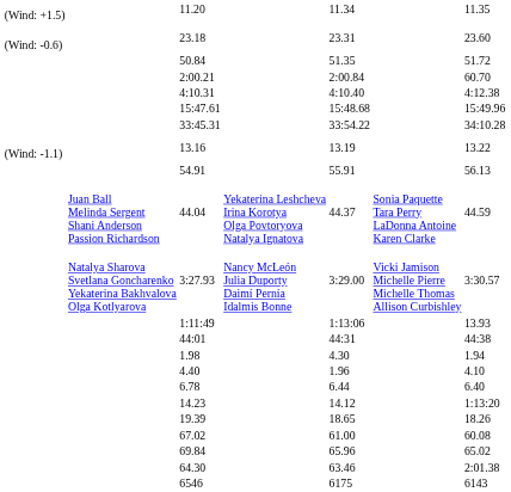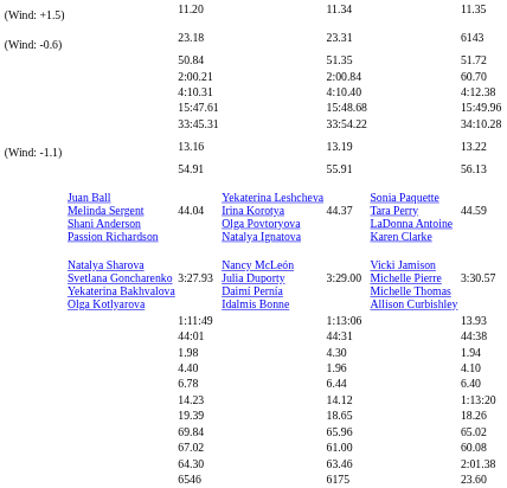23.18 | column 7: 23.60 -> 6143
rows swapped: 67.02 <-> 69.84
6546 | column 7: 6143 -> 23.60
